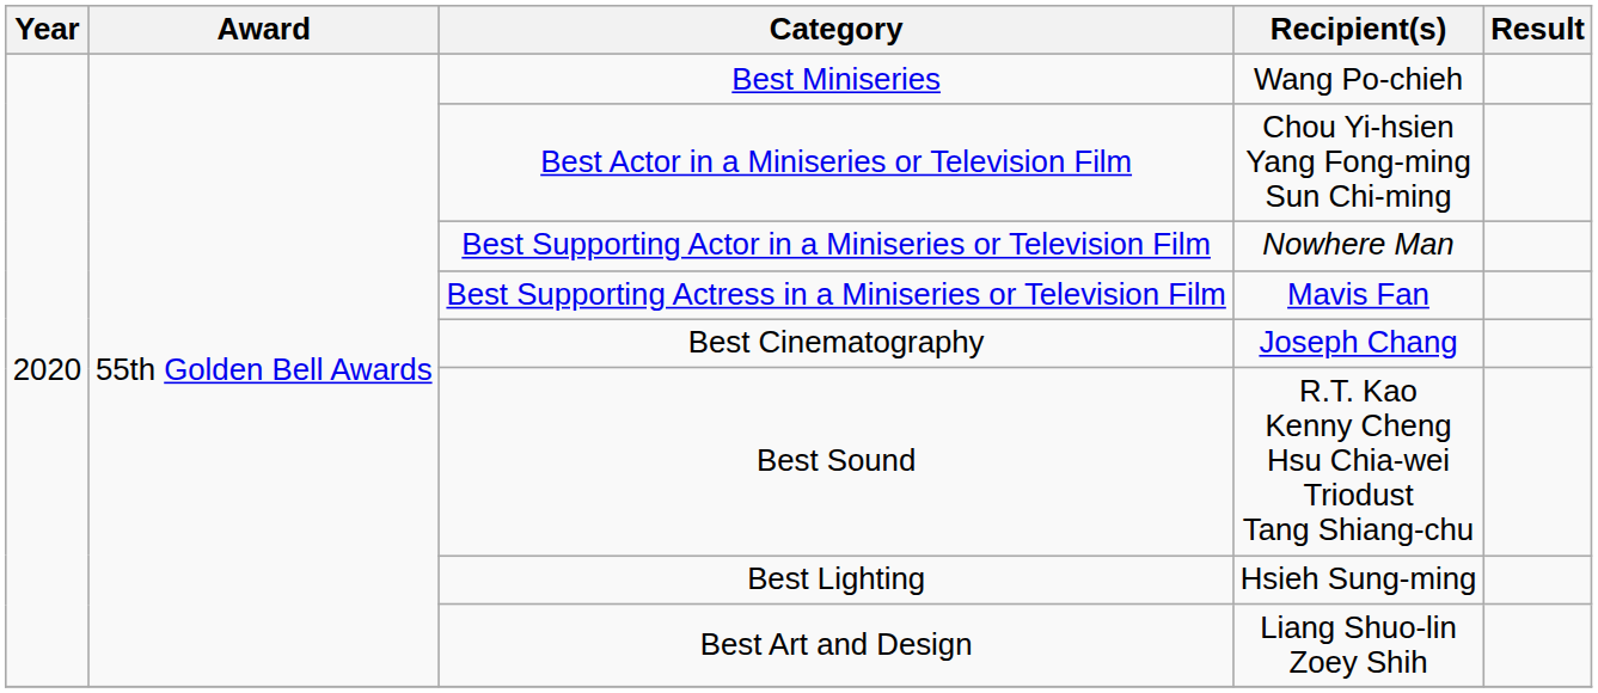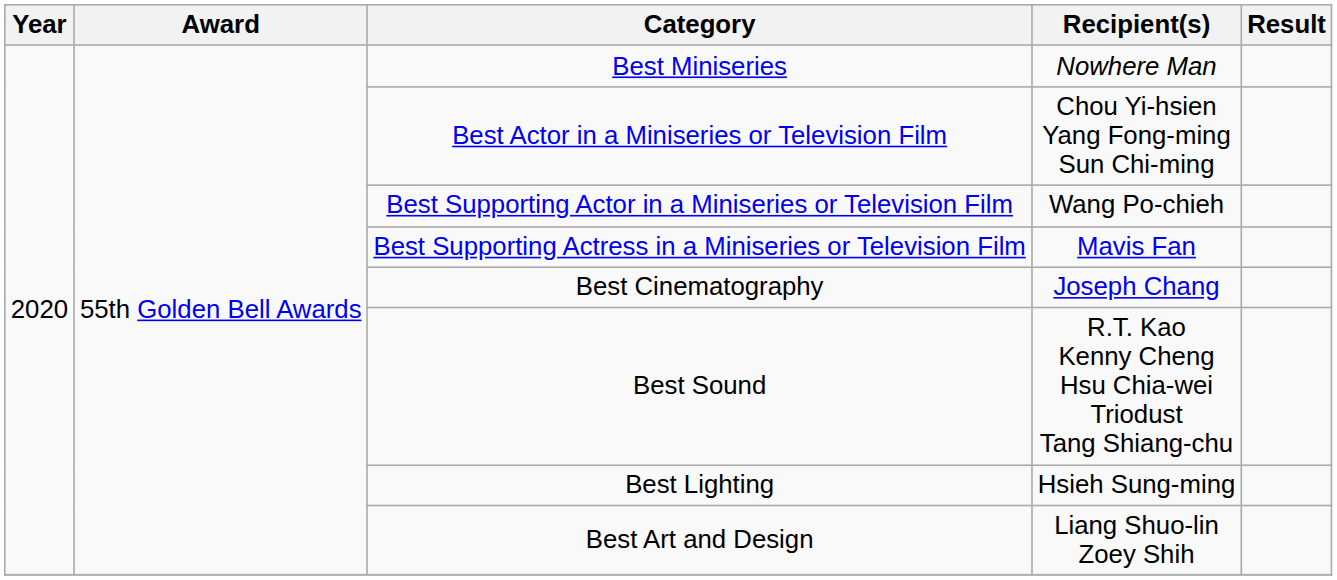Best Miniseries | Recipient(s): Wang Po-chieh -> Nowhere Man
Best Supporting Actor in a Miniseries or Television Film | Recipient(s): Nowhere Man -> Wang Po-chieh
